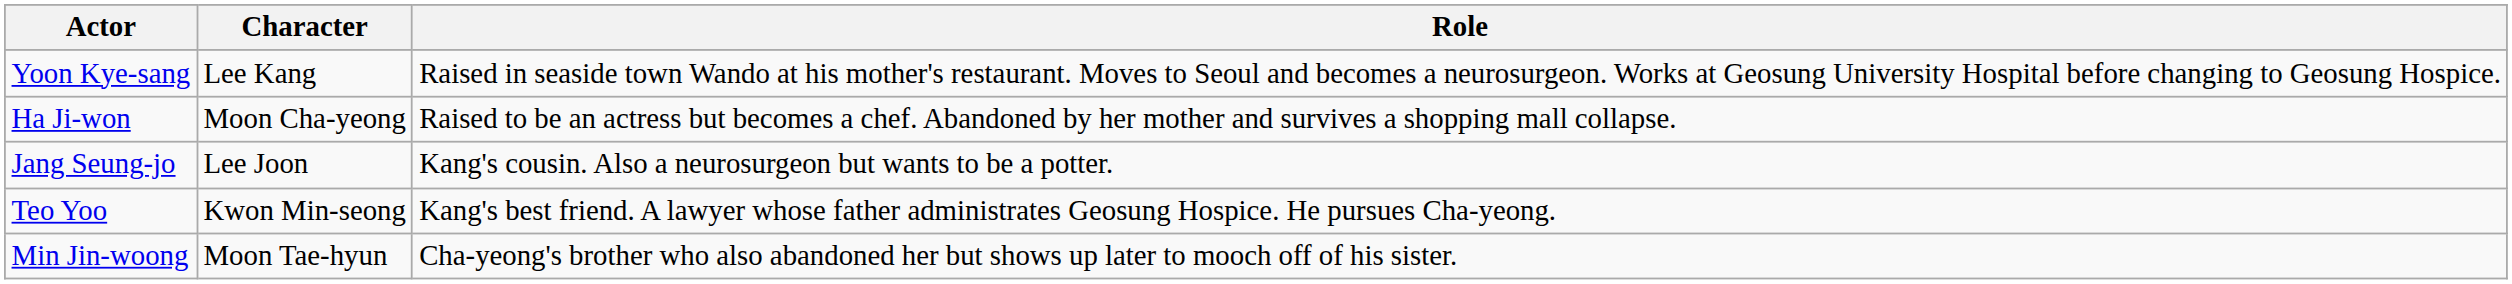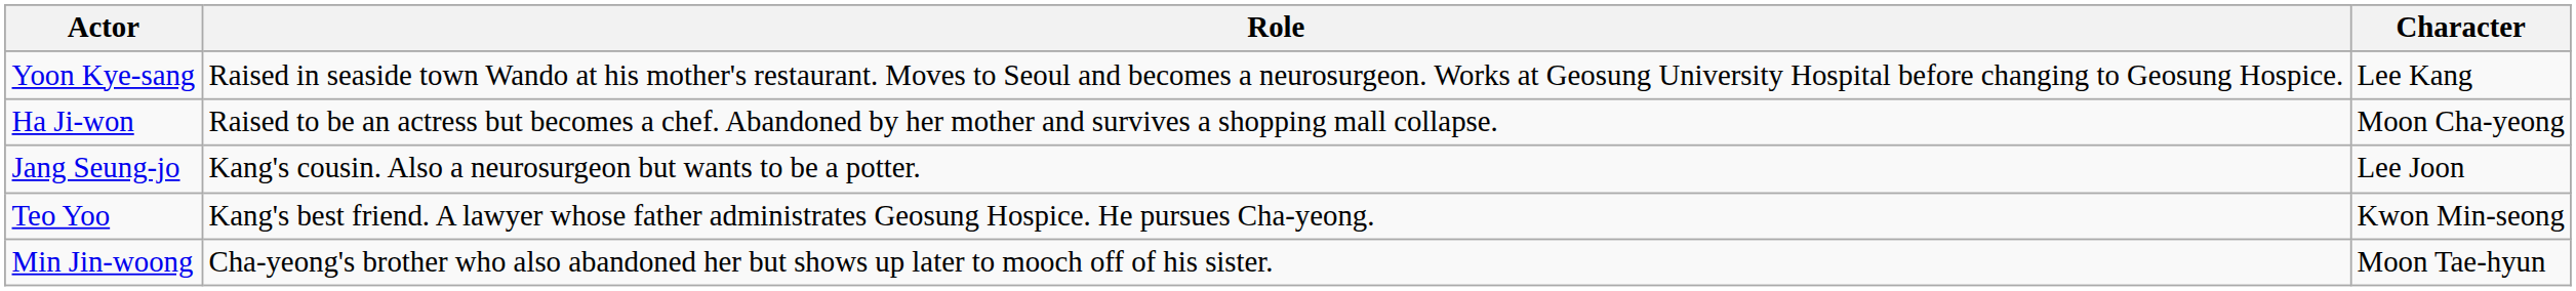columns swapped: Character <-> Role
